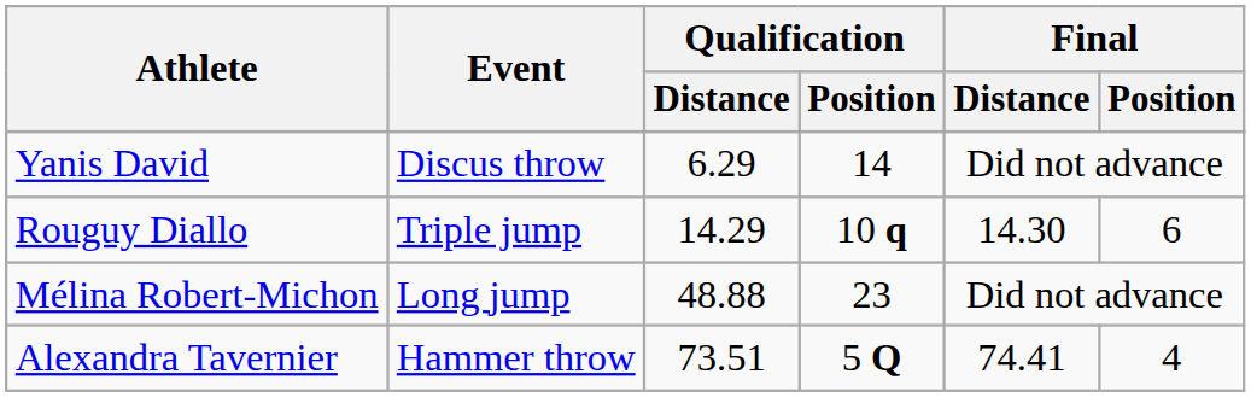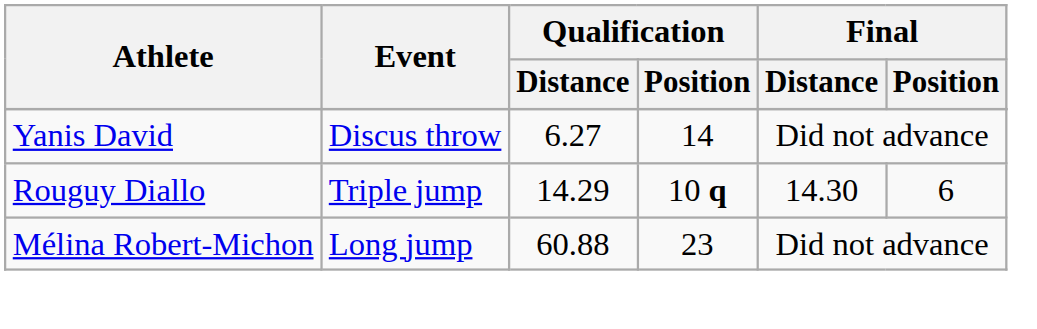Yanis David | Qualification / Distance: 6.29 -> 6.27
Mélina Robert-Michon | Qualification / Distance: 48.88 -> 60.88
- row: Alexandra Tavernier | Hammer throw | 73.51 | 5 Q | 74.41 | 4
